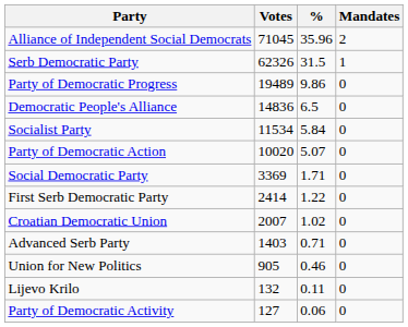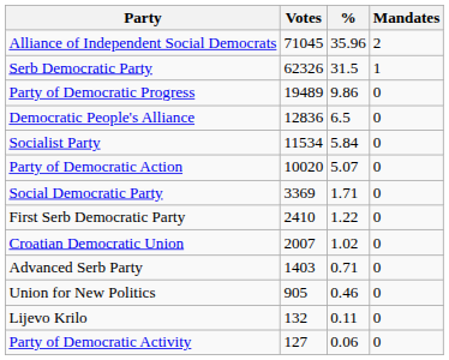Democratic People's Alliance | Votes: 14836 -> 12836
First Serb Democratic Party | Votes: 2414 -> 2410
